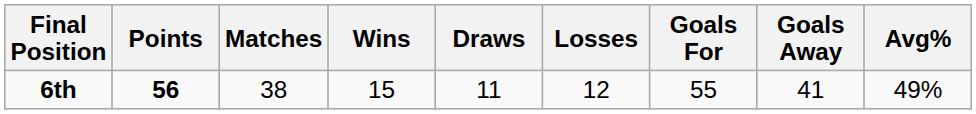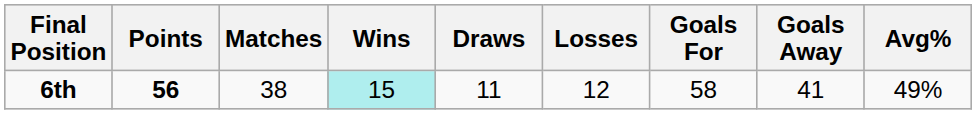6th | Wins: no background -> paleturquoise background
6th | Goals For: 55 -> 58
